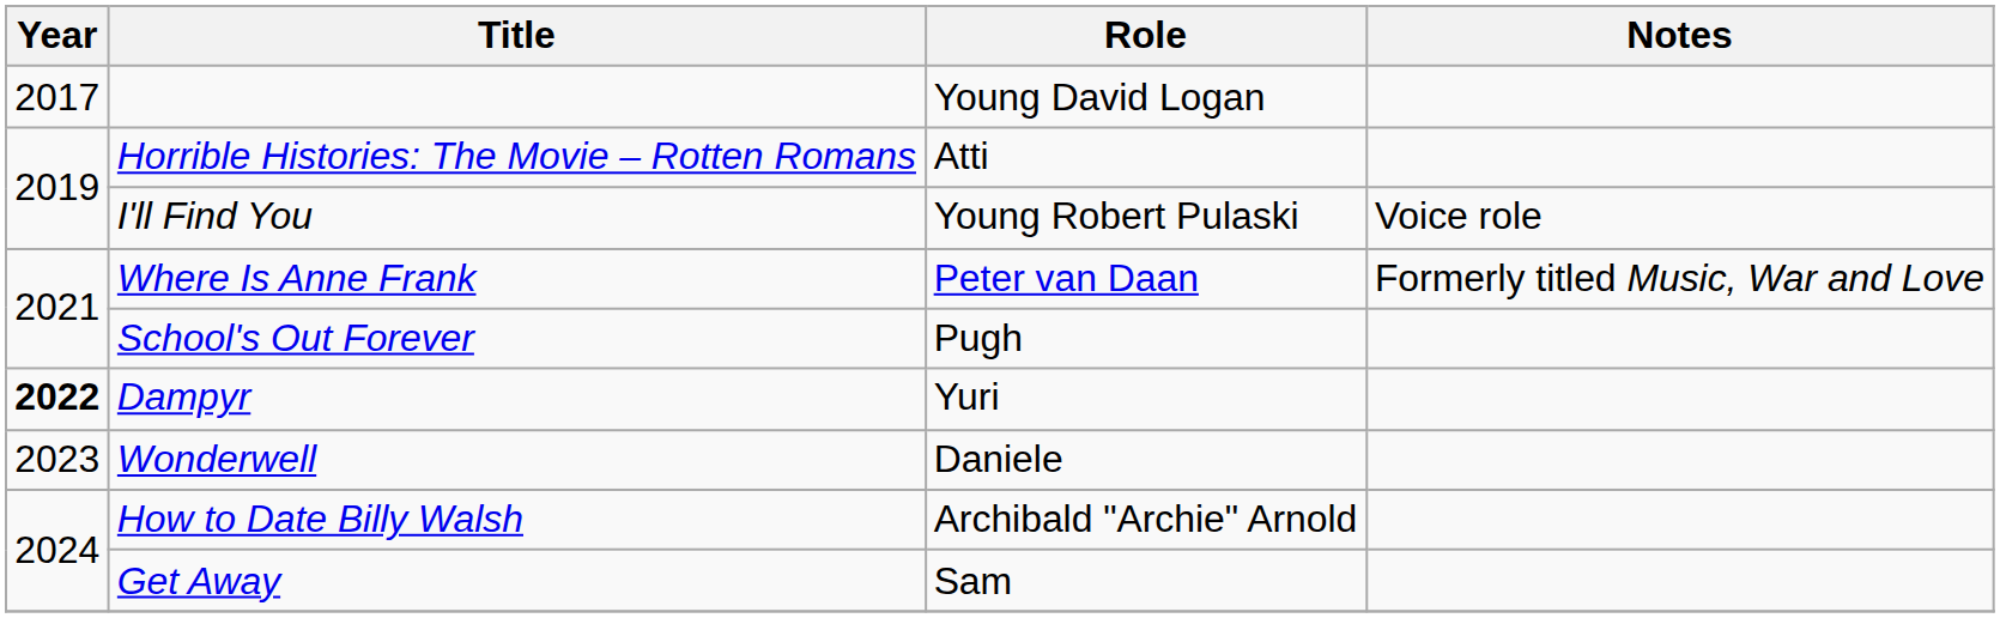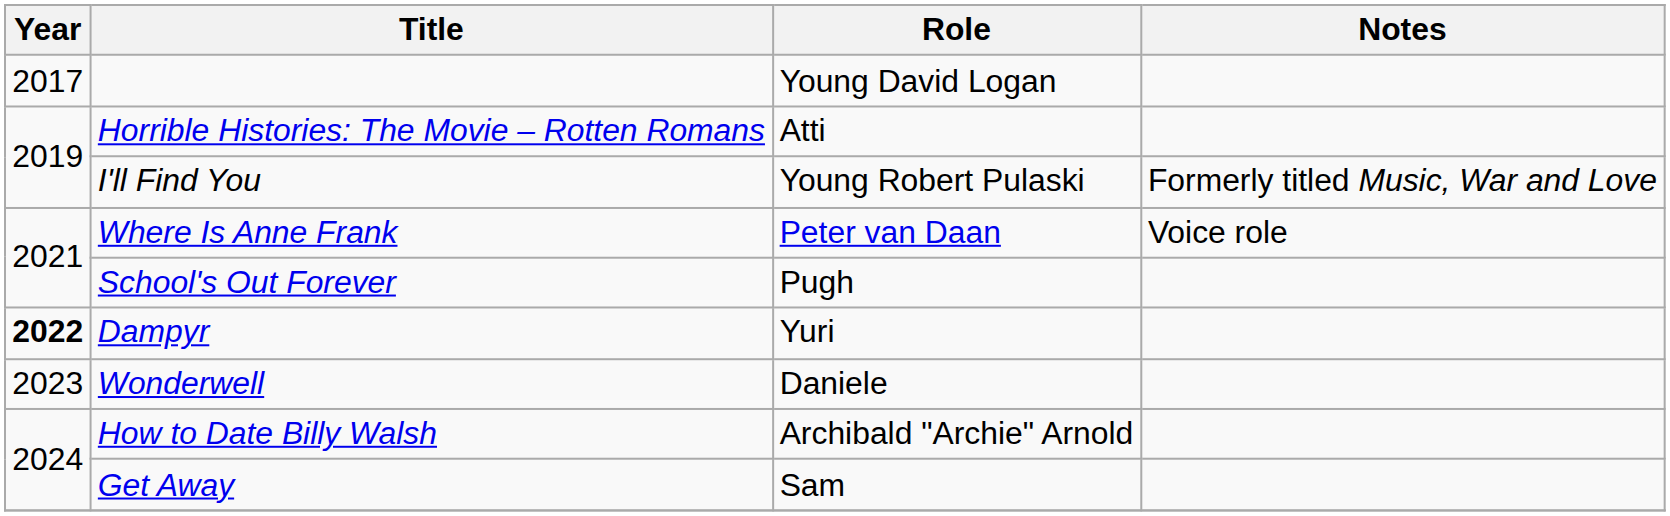I'll Find You | Notes: Voice role -> Formerly titled Music, War and Love
Where Is Anne Frank | Notes: Formerly titled Music, War and Love -> Voice role
